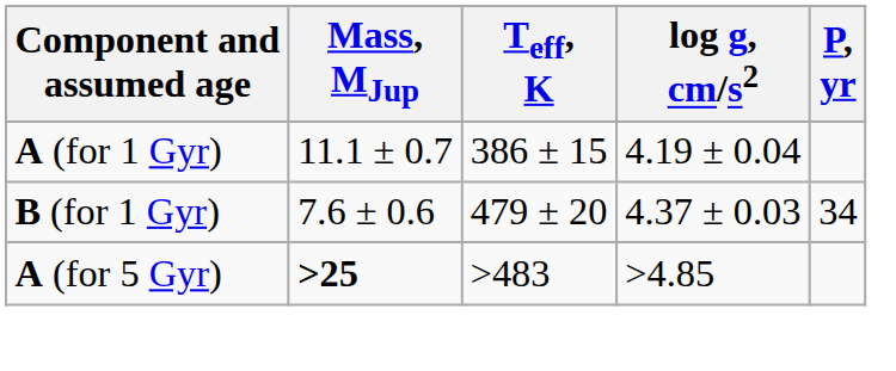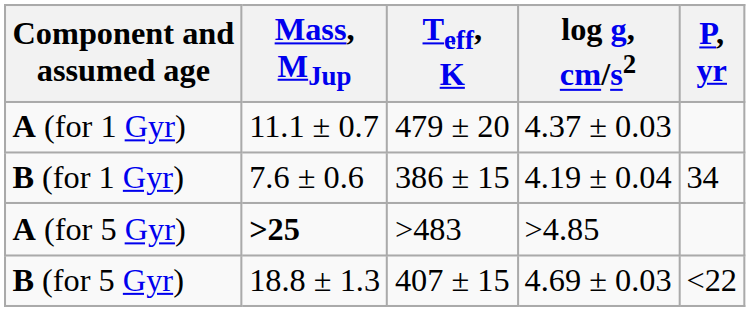A (for 1 Gyr) | Teff, K: 386 ± 15 -> 479 ± 20
A (for 1 Gyr) | log g, cm/s2: 4.19 ± 0.04 -> 4.37 ± 0.03
B (for 1 Gyr) | Teff, K: 479 ± 20 -> 386 ± 15
B (for 1 Gyr) | log g, cm/s2: 4.37 ± 0.03 -> 4.19 ± 0.04
+ row: B (for 5 Gyr) | 18.8 ± 1.3 | 407 ± 15 | 4.69 ± 0.03 | <22
